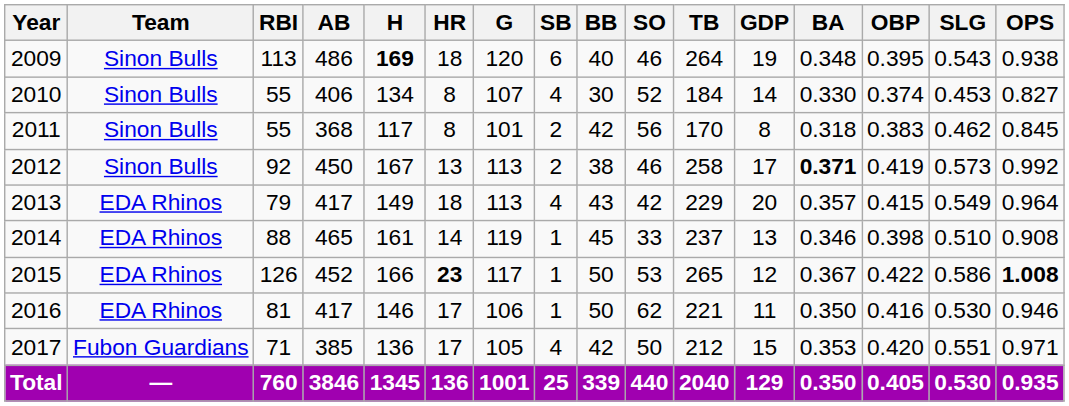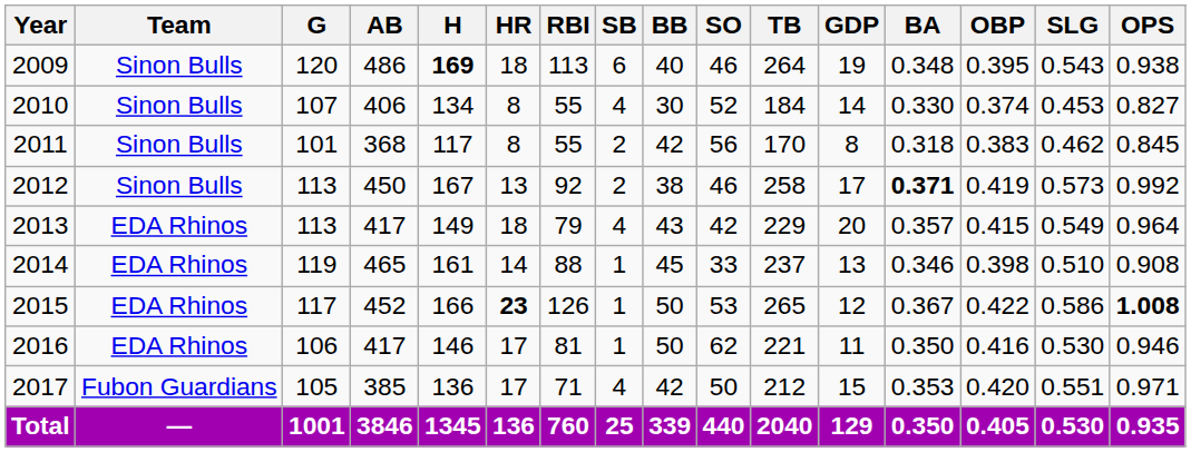columns swapped: G <-> RBI
